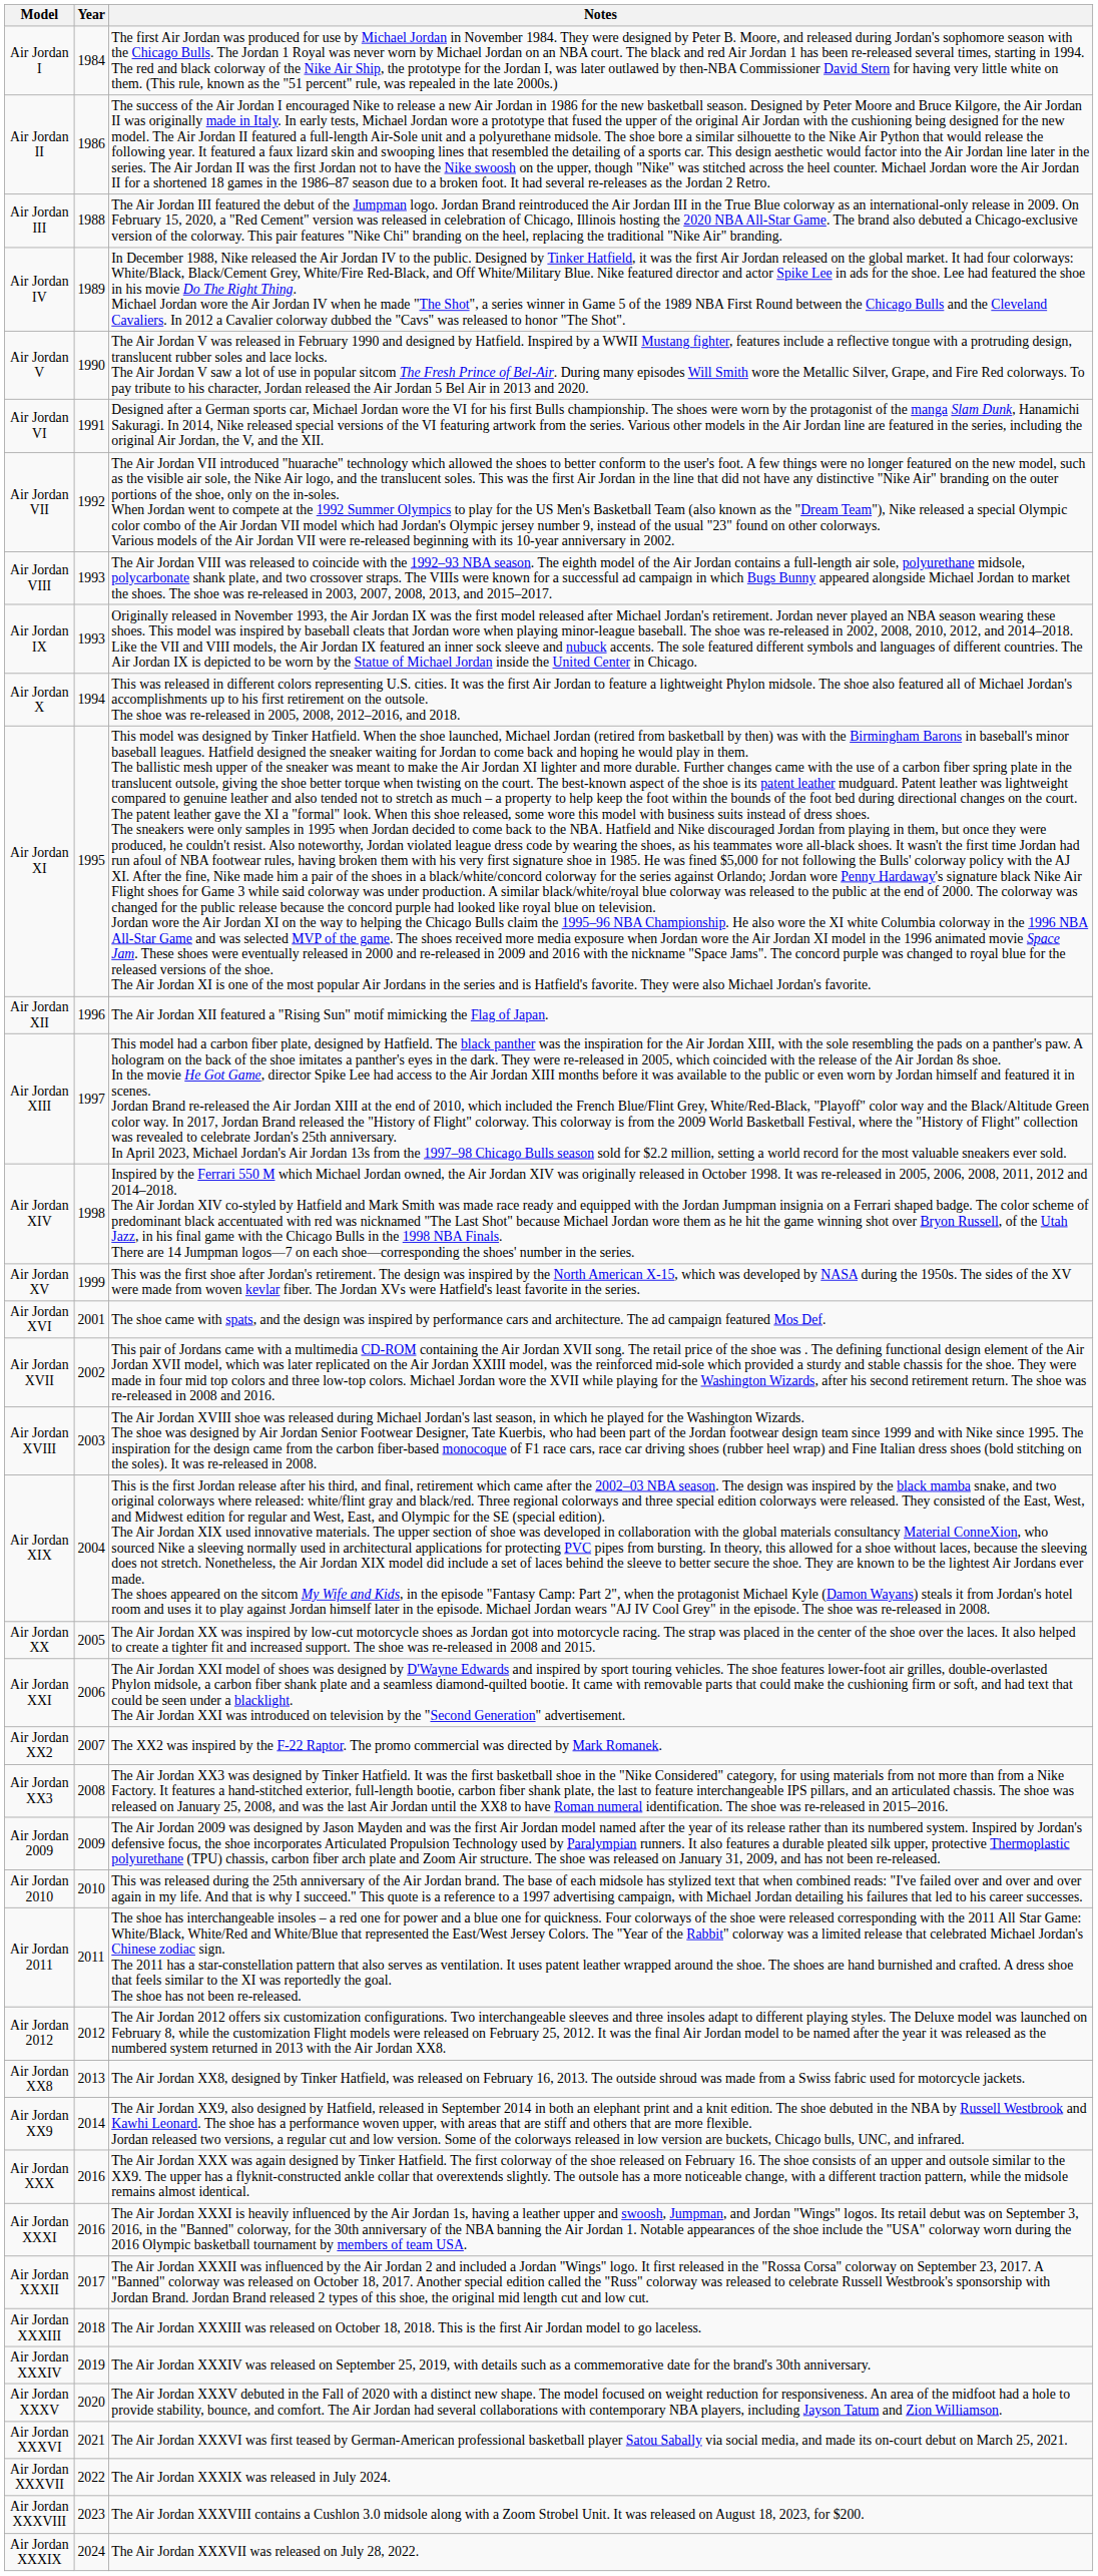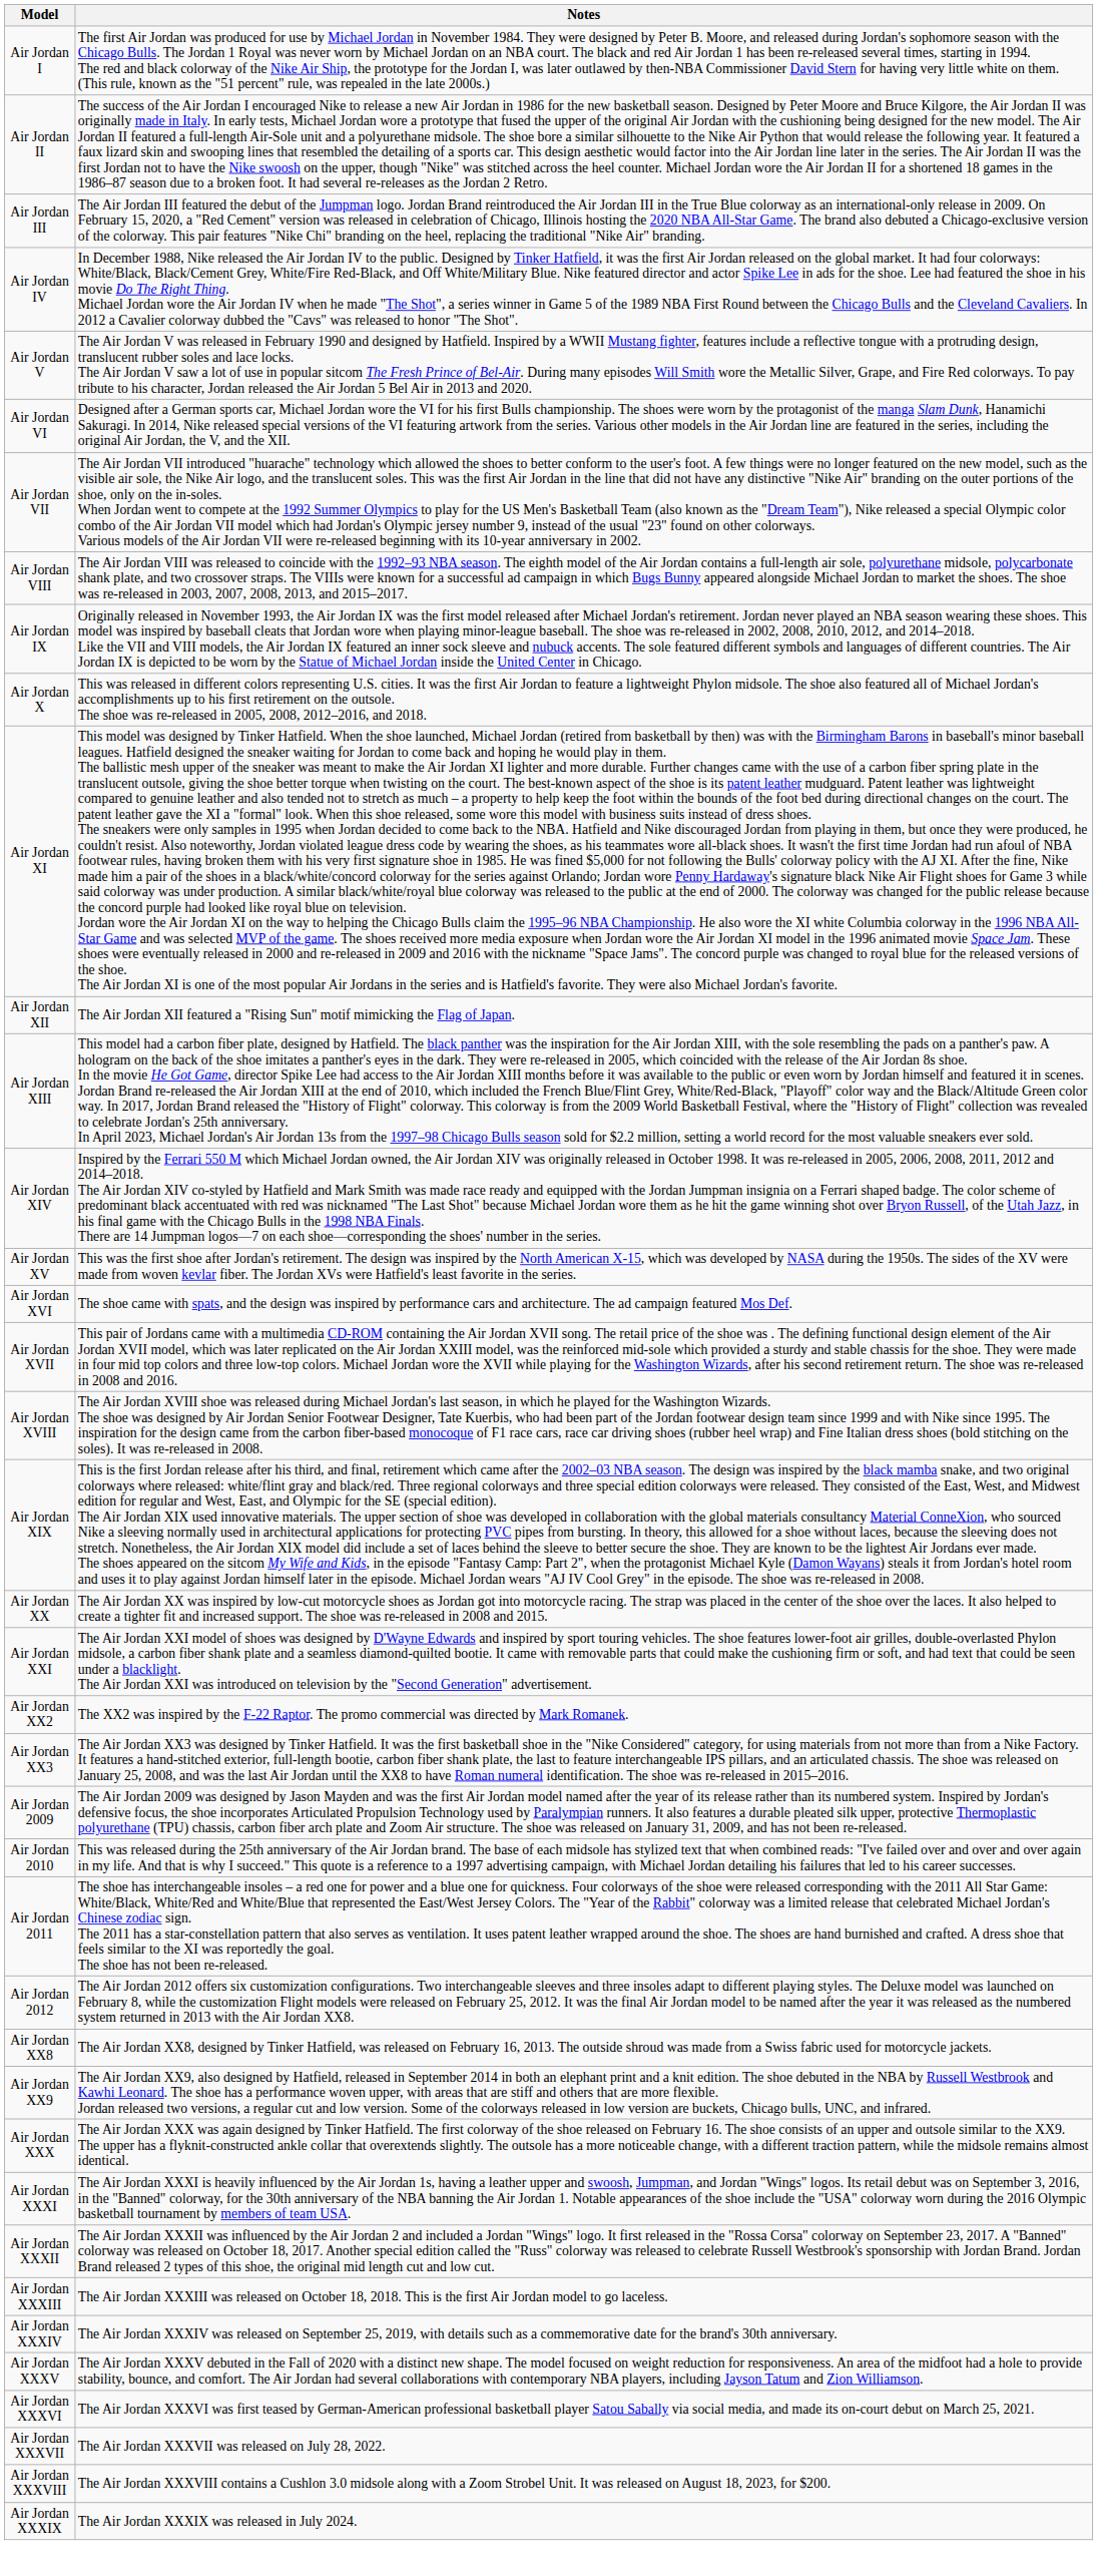- column: Year | 1984 | 1986 | 1988 | 1989 | 1990 | 1991 | 1992 | 1993 | 1993 | 1994 | 1995 | 1996 | 1997 | 1998 | 1999 | 2001 | 2002 | 2003 | 2004 | 2005 | 2006 | 2007 | 2008 | 2009 | 2010 | 2011 | 2012 | 2013 | 2014 | 2016 | 2016 | 2017 | 2018 | 2019 | 2020 | 2021 | 2022 | 2023 | 2024
Air Jordan XXXVII | Notes: The Air Jordan XXXIX was released in July 2024. -> The Air Jordan XXXVII was released on July 28, 2022.
Air Jordan XXXIX | Notes: The Air Jordan XXXVII was released on July 28, 2022. -> The Air Jordan XXXIX was released in July 2024.
